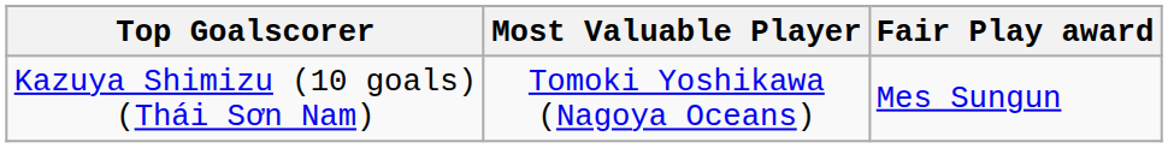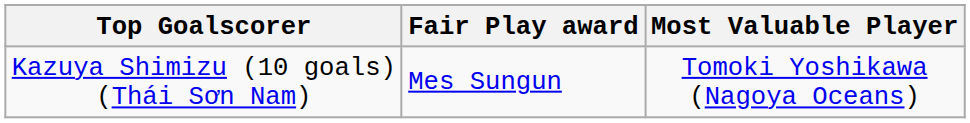columns swapped: Most Valuable Player <-> Fair Play award
